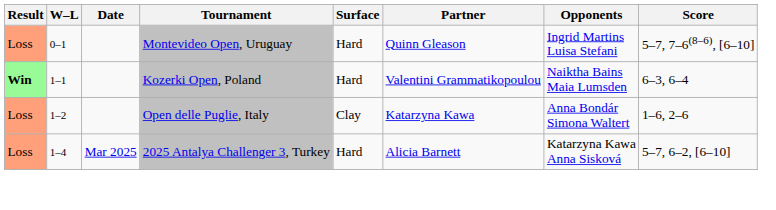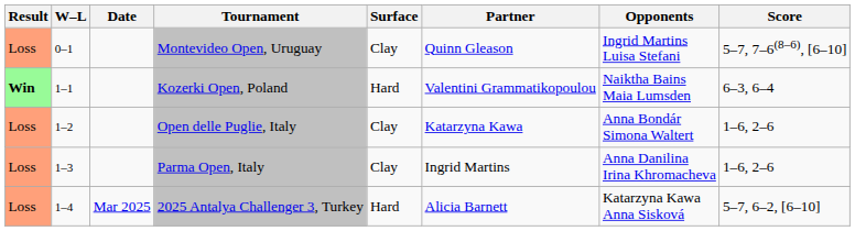Montevideo Open, Uruguay | Surface: Hard -> Clay
+ row: Loss | 1–3 | Parma Open, Italy | Clay | Ingrid Martins | Anna Danilina Irina Khromacheva | 1–6, 2–6
